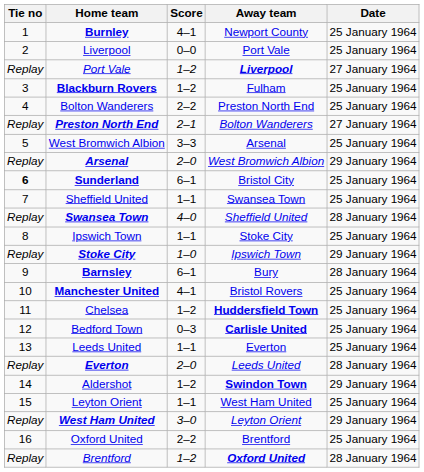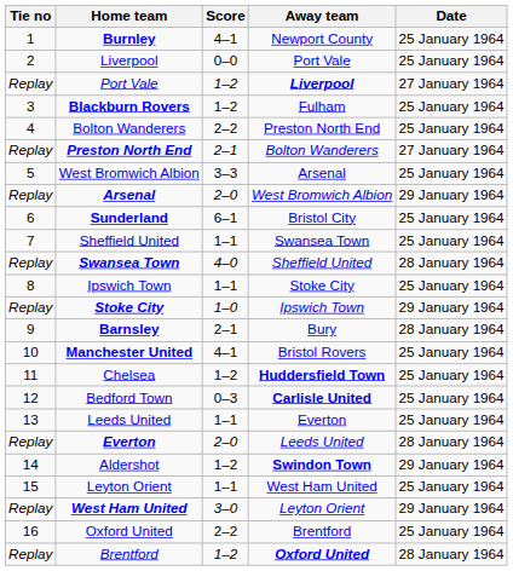Sunderland | Tie no: bold -> normal
Barnsley | Score: 6–1 -> 2–1
